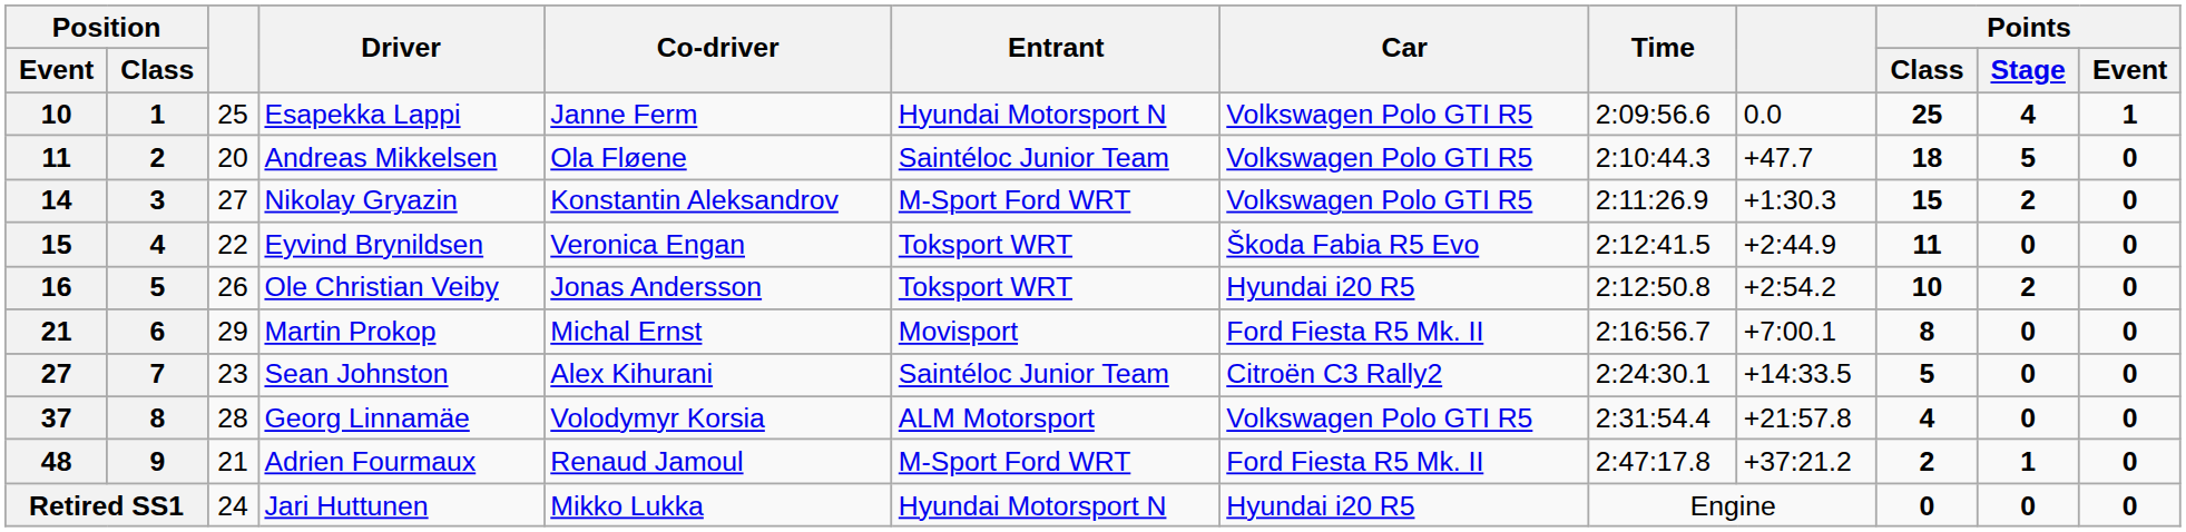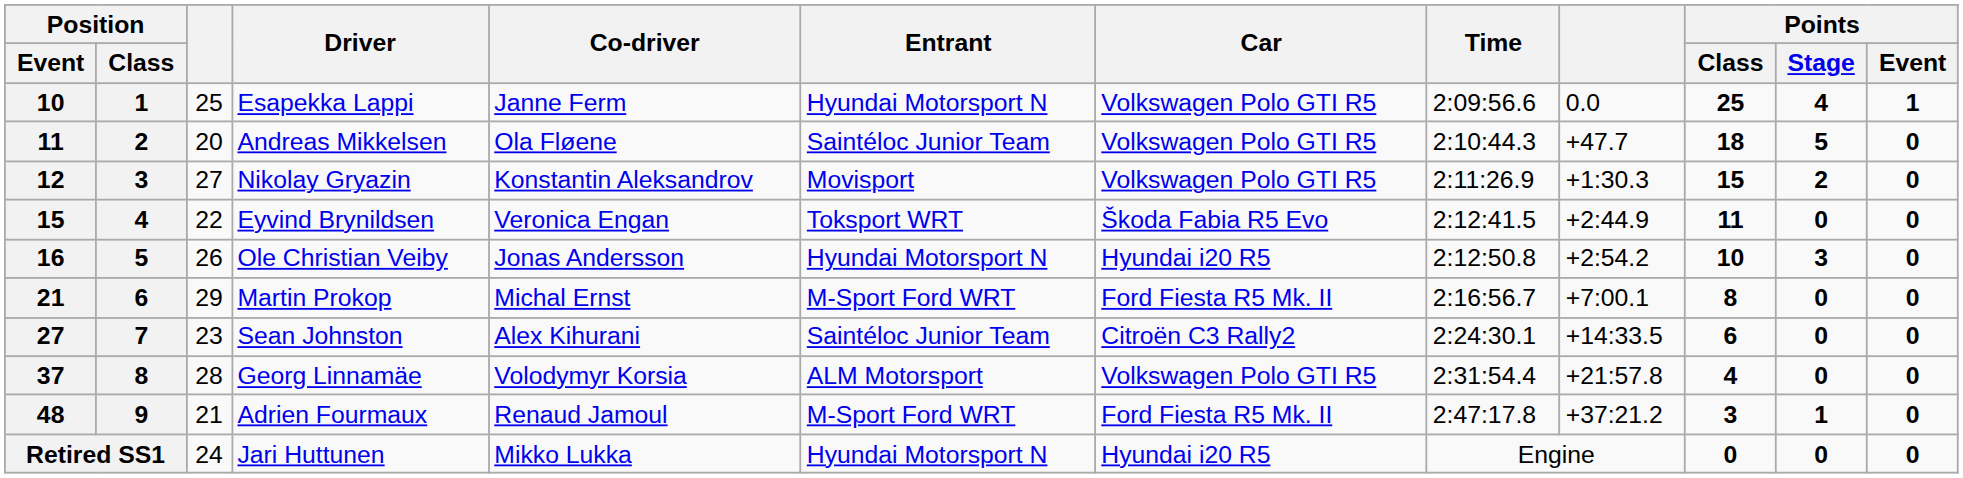Nikolay Gryazin | Position / Event: 14 -> 12
Nikolay Gryazin | Entrant: M-Sport Ford WRT -> Movisport
Ole Christian Veiby | Entrant: Toksport WRT -> Hyundai Motorsport N
Ole Christian Veiby | Points / Stage: 2 -> 3
Martin Prokop | Entrant: Movisport -> M-Sport Ford WRT
Sean Johnston | Points / Class: 5 -> 6
Adrien Fourmaux | Points / Class: 2 -> 3
